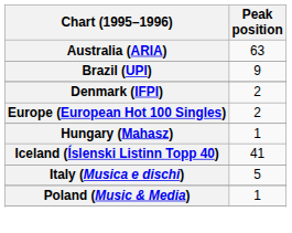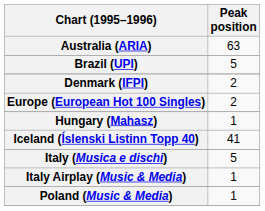Brazil (UPI) | Peak position: 9 -> 5
+ row: Italy Airplay (Music & Media) | 1
